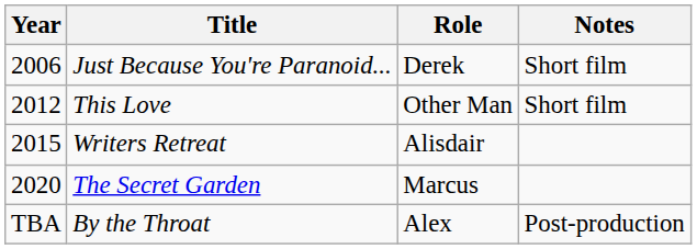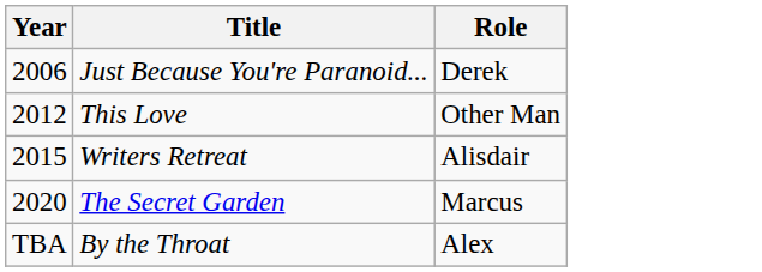- column: Notes | Short film | Short film | Post-production
